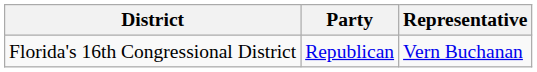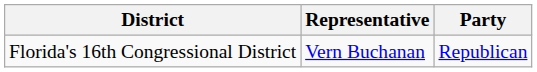columns swapped: Representative <-> Party
